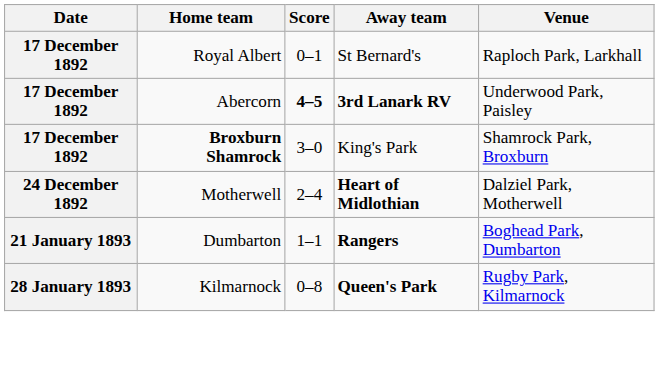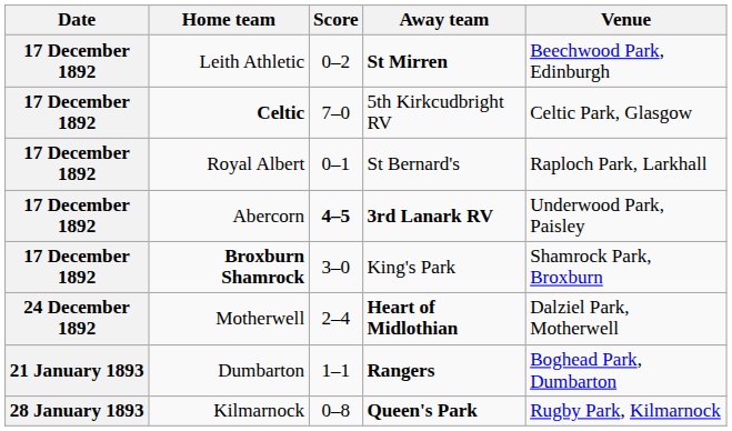+ row: 17 December 1892 | Leith Athletic | 0–2 | St Mirren | Beechwood Park, Edinburgh
+ row: 17 December 1892 | Celtic | 7–0 | 5th Kirkcudbright RV | Celtic Park, Glasgow
